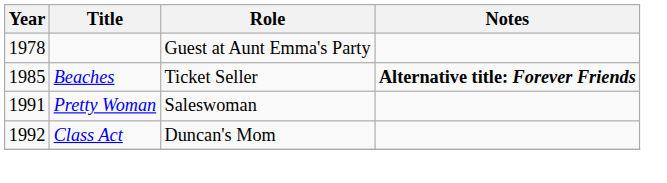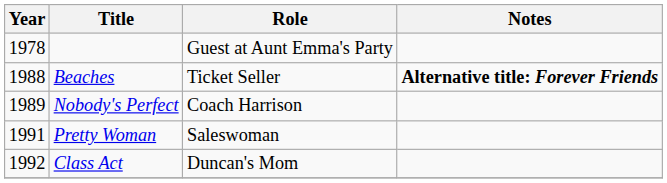Beaches | Year: 1985 -> 1988
+ row: 1989 | Nobody's Perfect | Coach Harrison
